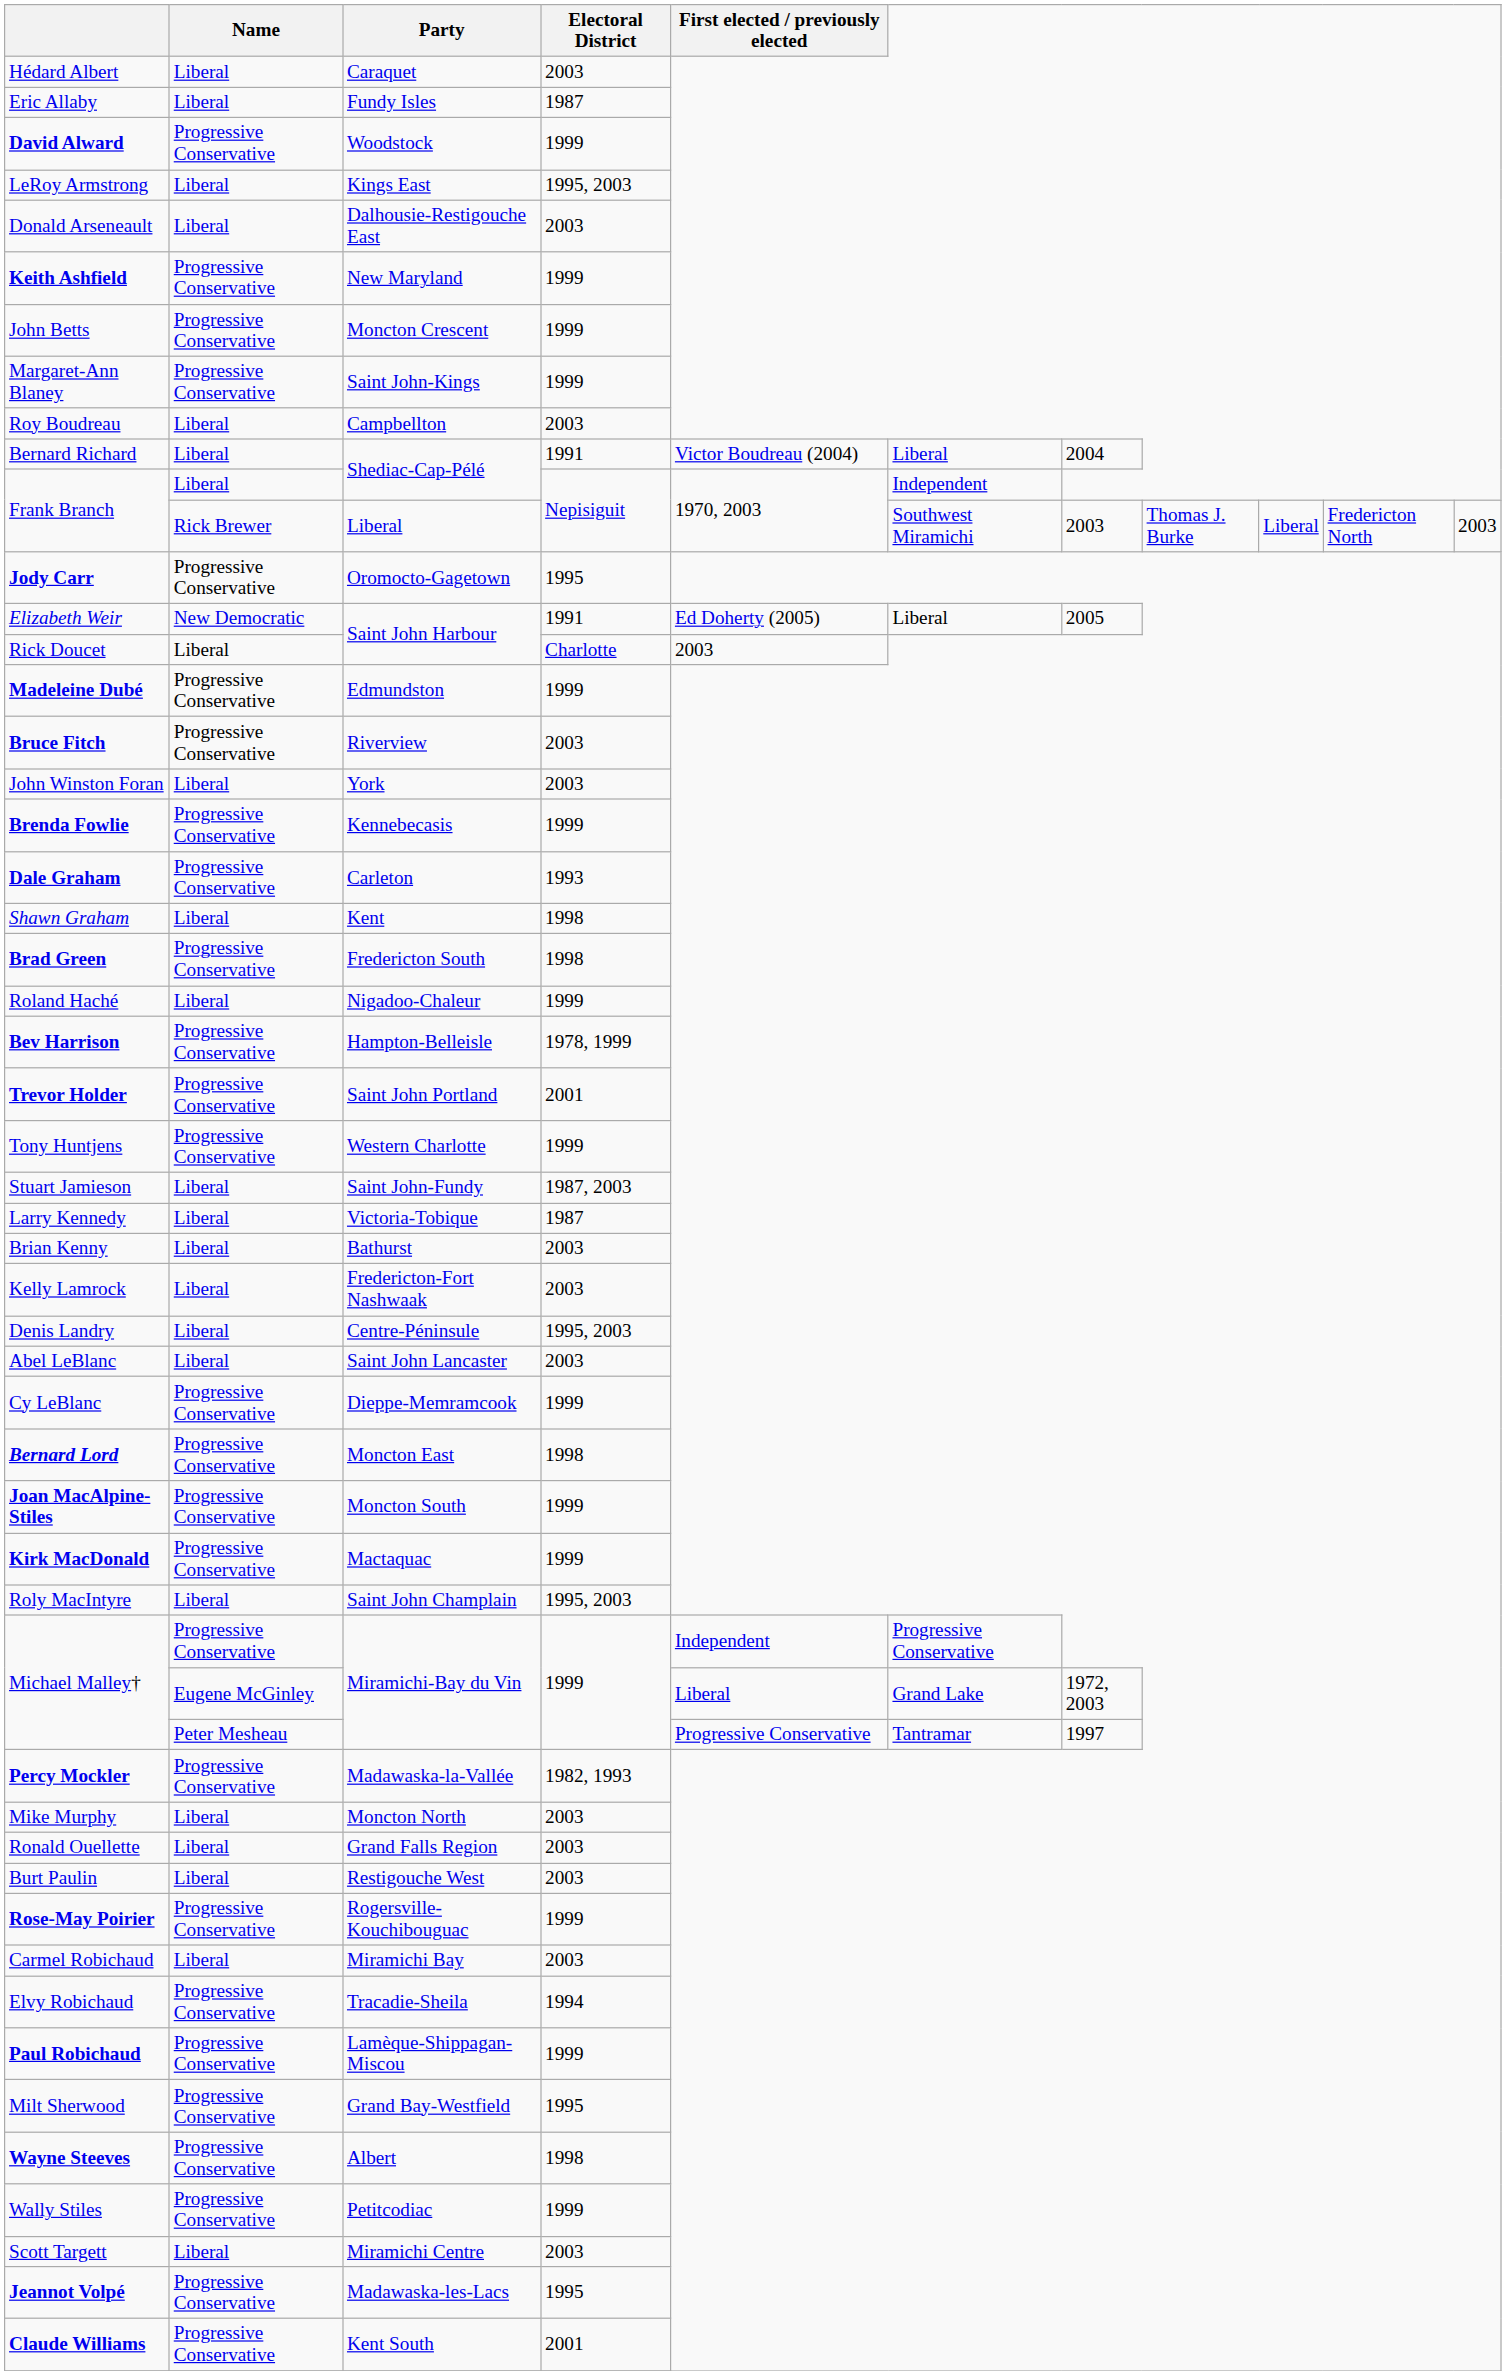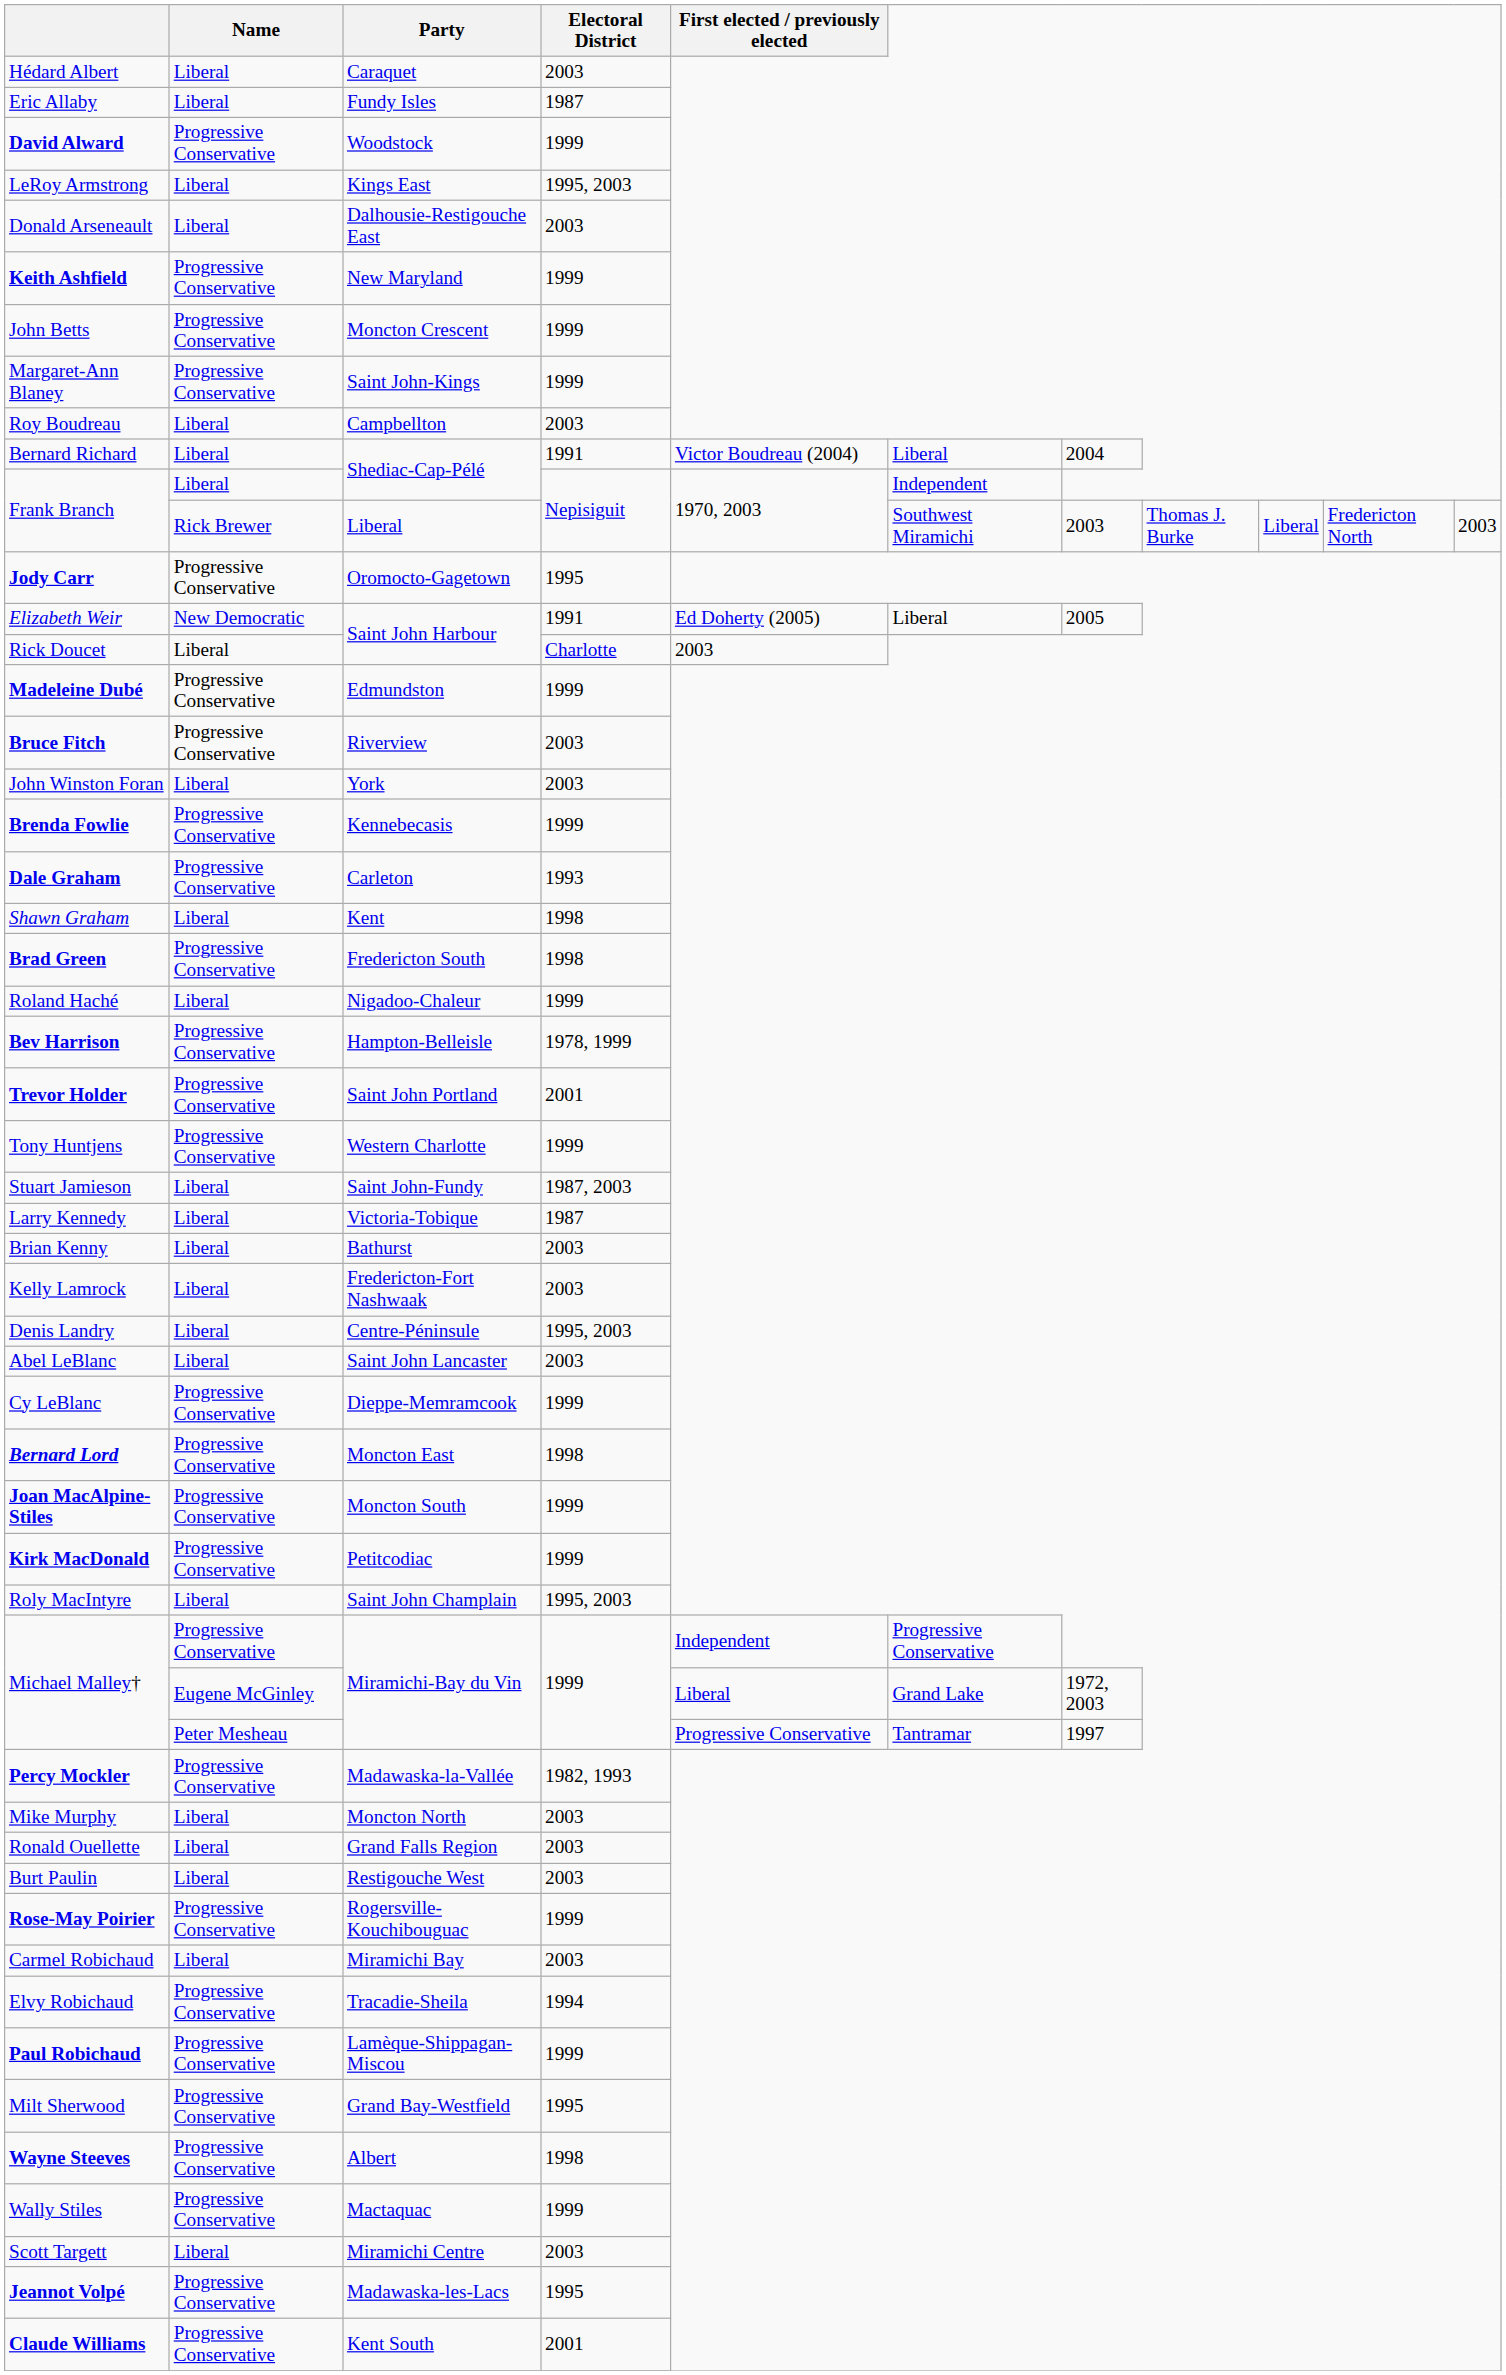Kirk MacDonald | Party: Mactaquac -> Petitcodiac
Wally Stiles | Party: Petitcodiac -> Mactaquac
